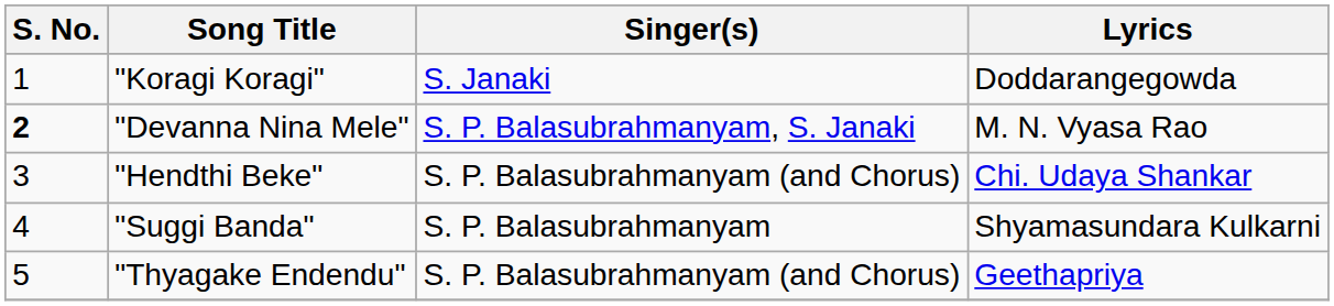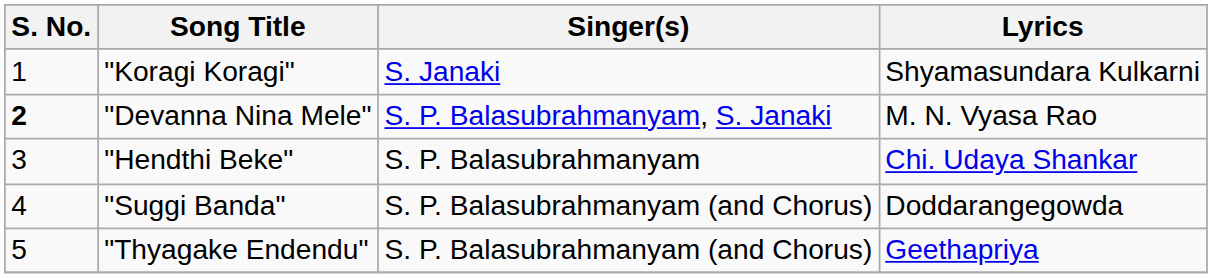"Koragi Koragi" | Lyrics: Doddarangegowda -> Shyamasundara Kulkarni
"Hendthi Beke" | Singer(s): S. P. Balasubrahmanyam (and Chorus) -> S. P. Balasubrahmanyam
"Suggi Banda" | Singer(s): S. P. Balasubrahmanyam -> S. P. Balasubrahmanyam (and Chorus)
"Suggi Banda" | Lyrics: Shyamasundara Kulkarni -> Doddarangegowda
